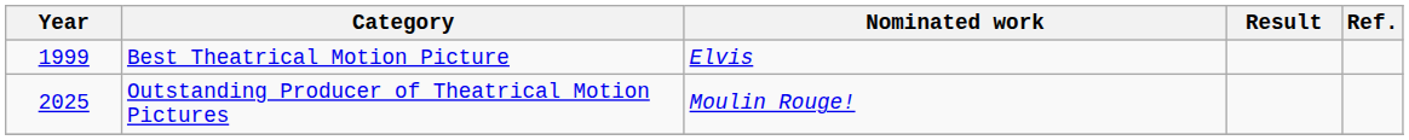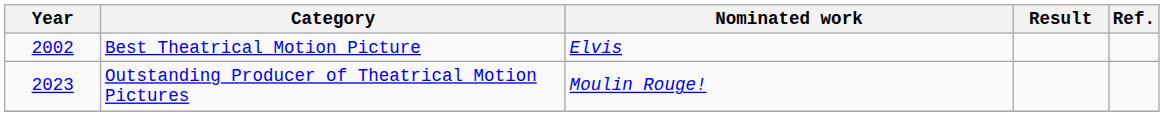Best Theatrical Motion Picture | Year: 1999 -> 2002
Outstanding Producer of Theatrical Motion Pictures | Year: 2025 -> 2023
